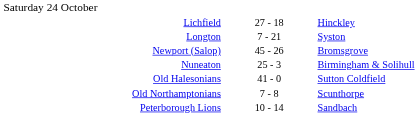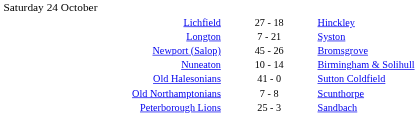Nuneaton | column 2: 25 - 3 -> 10 - 14
Peterborough Lions | column 2: 10 - 14 -> 25 - 3
